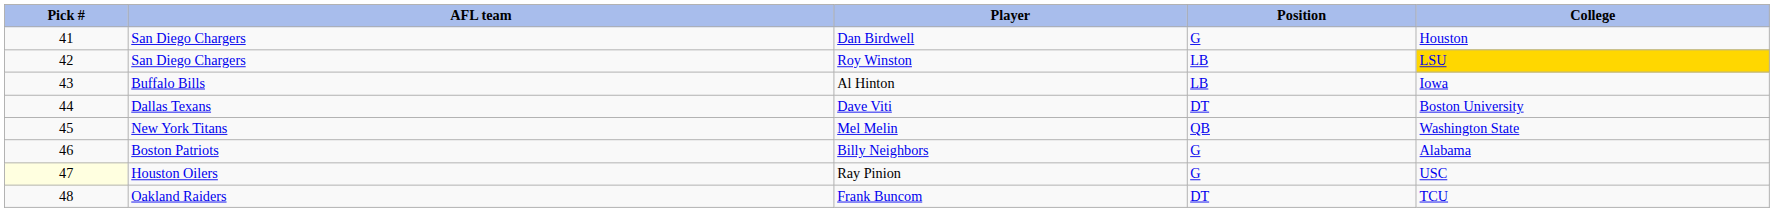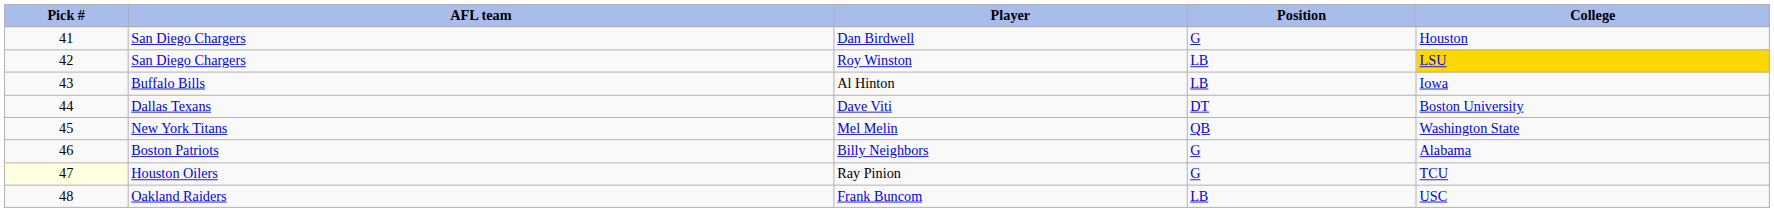Ray Pinion | College: USC -> TCU
Frank Buncom | Position: DT -> LB
Frank Buncom | College: TCU -> USC
